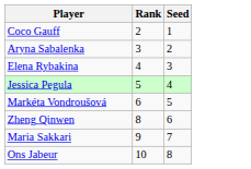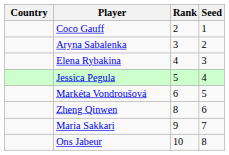+ column: Country
